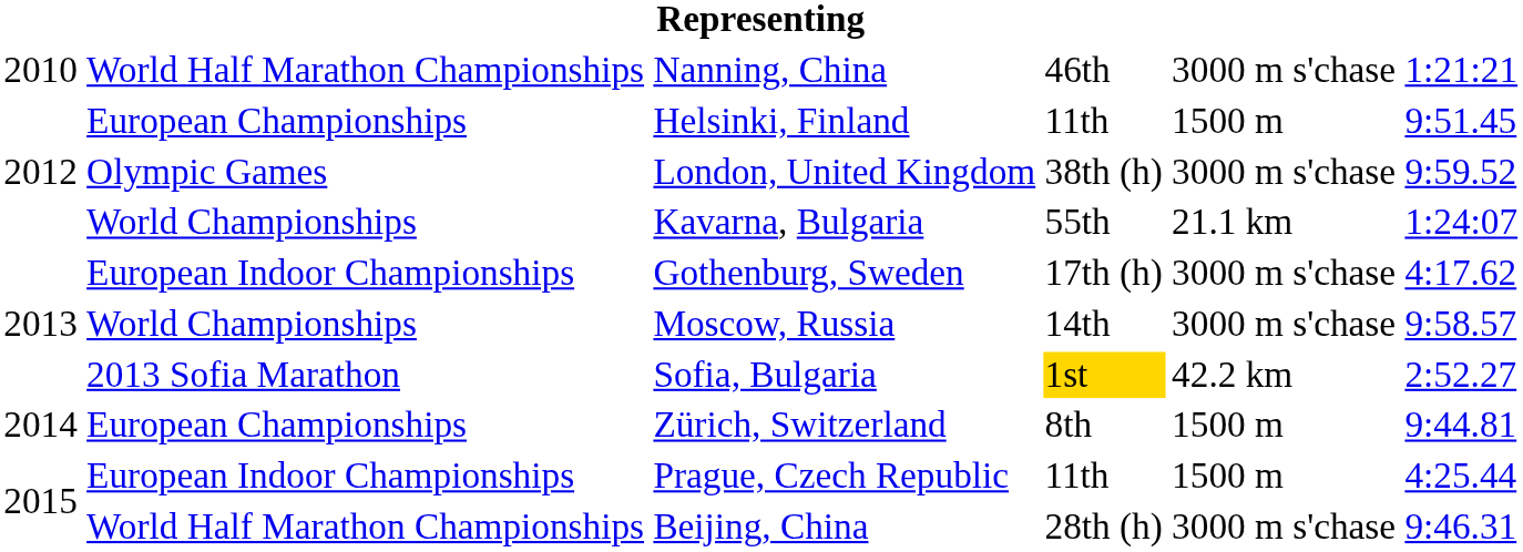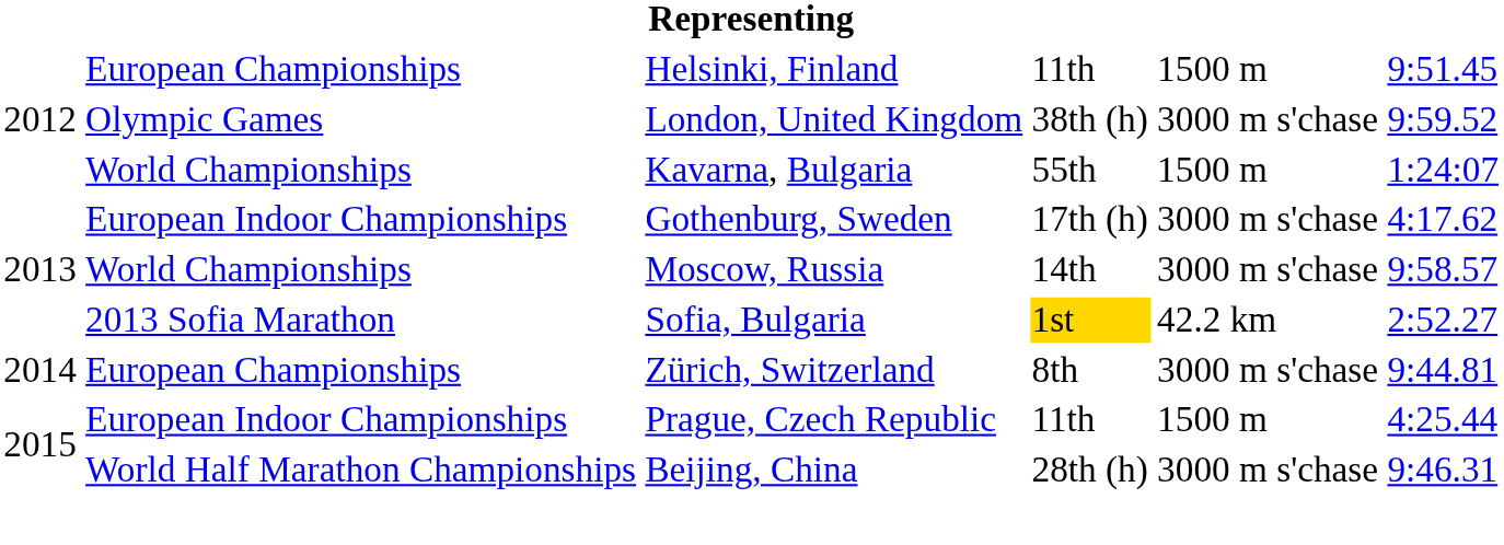- row: 2010 | World Half Marathon Championships | Nanning, China | 46th | 3000 m s'chase | 1:21:21
Kavarna, Bulgaria | column 5: 21.1 km -> 1500 m
Zürich, Switzerland | column 5: 1500 m -> 3000 m s'chase
